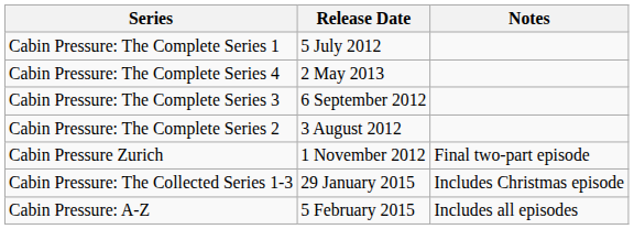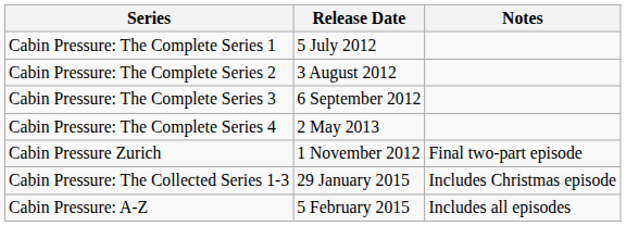rows swapped: Cabin Pressure: The Complete Series 2 <-> Cabin Pressure: The Complete Series 4
